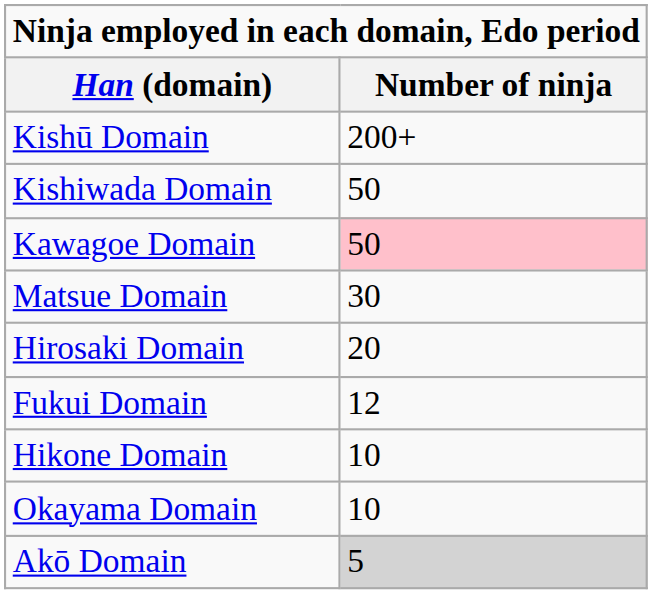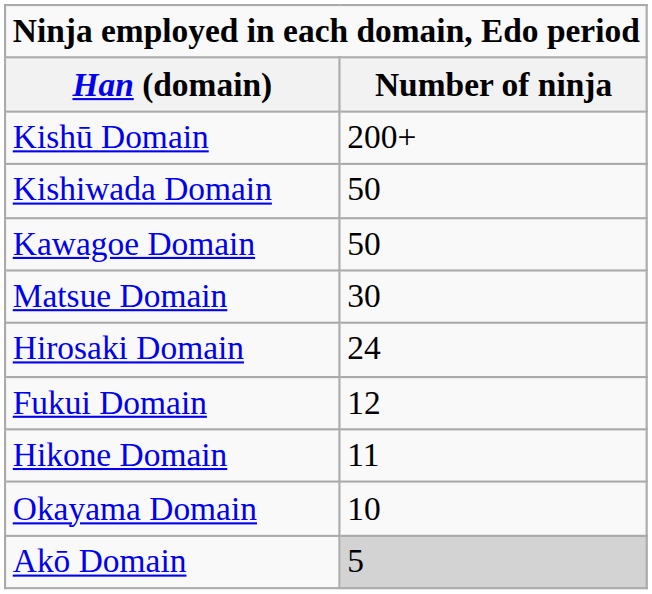Kawagoe Domain | Number of ninja: pink background -> no background
Hirosaki Domain | Number of ninja: 20 -> 24
Hikone Domain | Number of ninja: 10 -> 11
